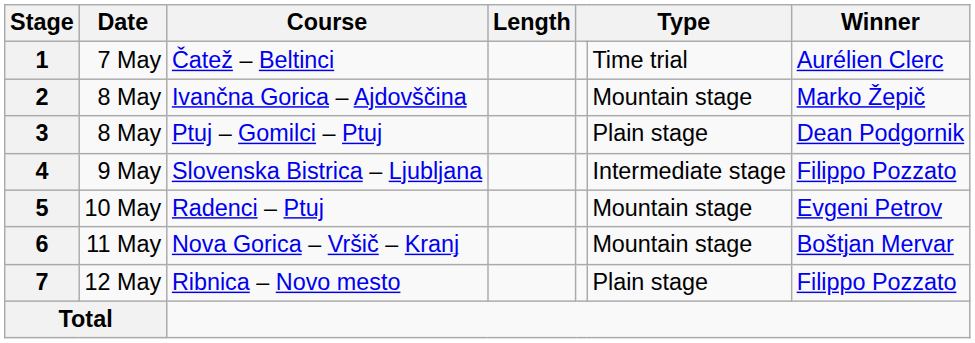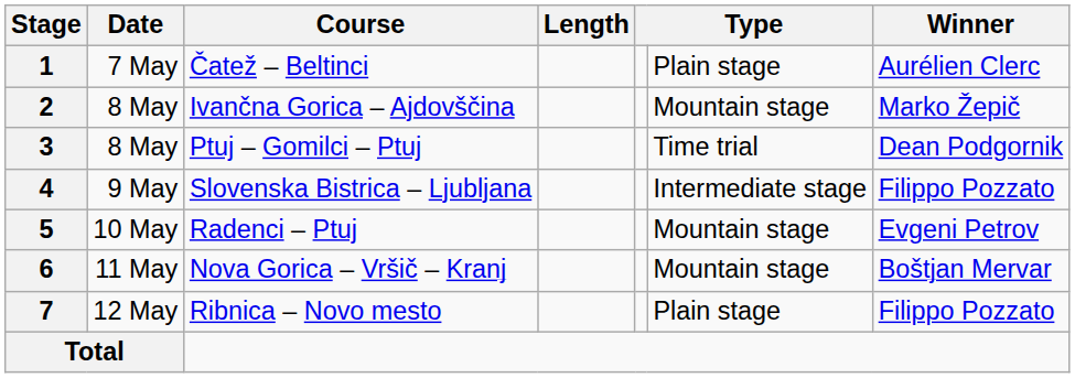1 | column 6: Time trial -> Plain stage
3 | column 6: Plain stage -> Time trial
